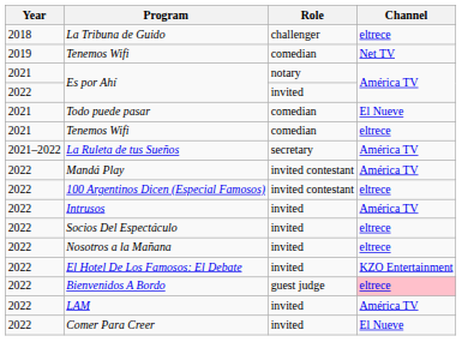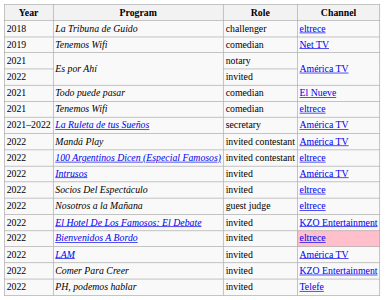Nosotros a la Mañana | Role: invited -> guest judge
Bienvenidos A Bordo | Role: guest judge -> invited
Comer Para Creer | Channel: El Nueve -> KZO Entertainment
+ row: 2022 | PH, podemos hablar | invited | Telefe
